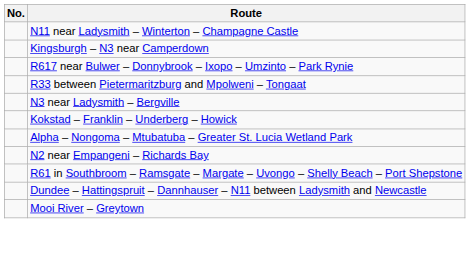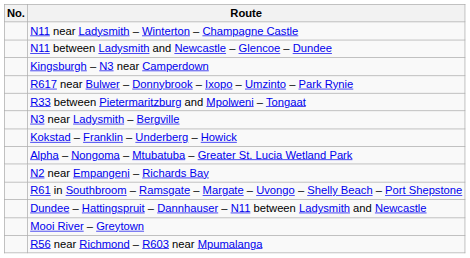+ row: N11 between Ladysmith and Newcastle – Glencoe – Dundee
+ row: R56 near Richmond – R603 near Mpumalanga
